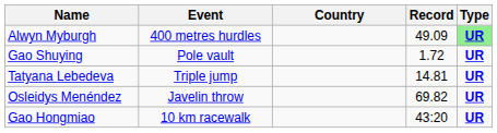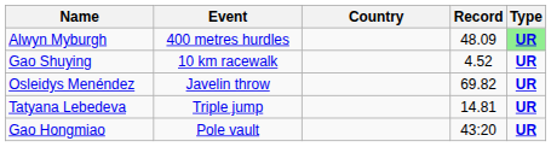Alwyn Myburgh | Record: 49.09 -> 48.09
Gao Shuying | Event: Pole vault -> 10 km racewalk
Gao Shuying | Record: 1.72 -> 4.52
rows swapped: Tatyana Lebedeva <-> Osleidys Menéndez
Gao Hongmiao | Event: 10 km racewalk -> Pole vault
